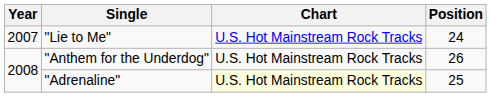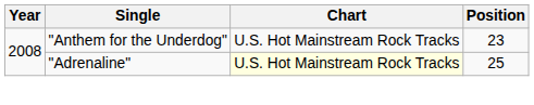- row: 2007 | "Lie to Me" | U.S. Hot Mainstream Rock Tracks | 24
"Anthem for the Underdog" | Position: 26 -> 23
